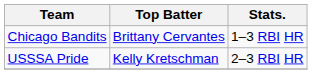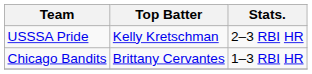rows swapped: Chicago Bandits <-> USSSA Pride
